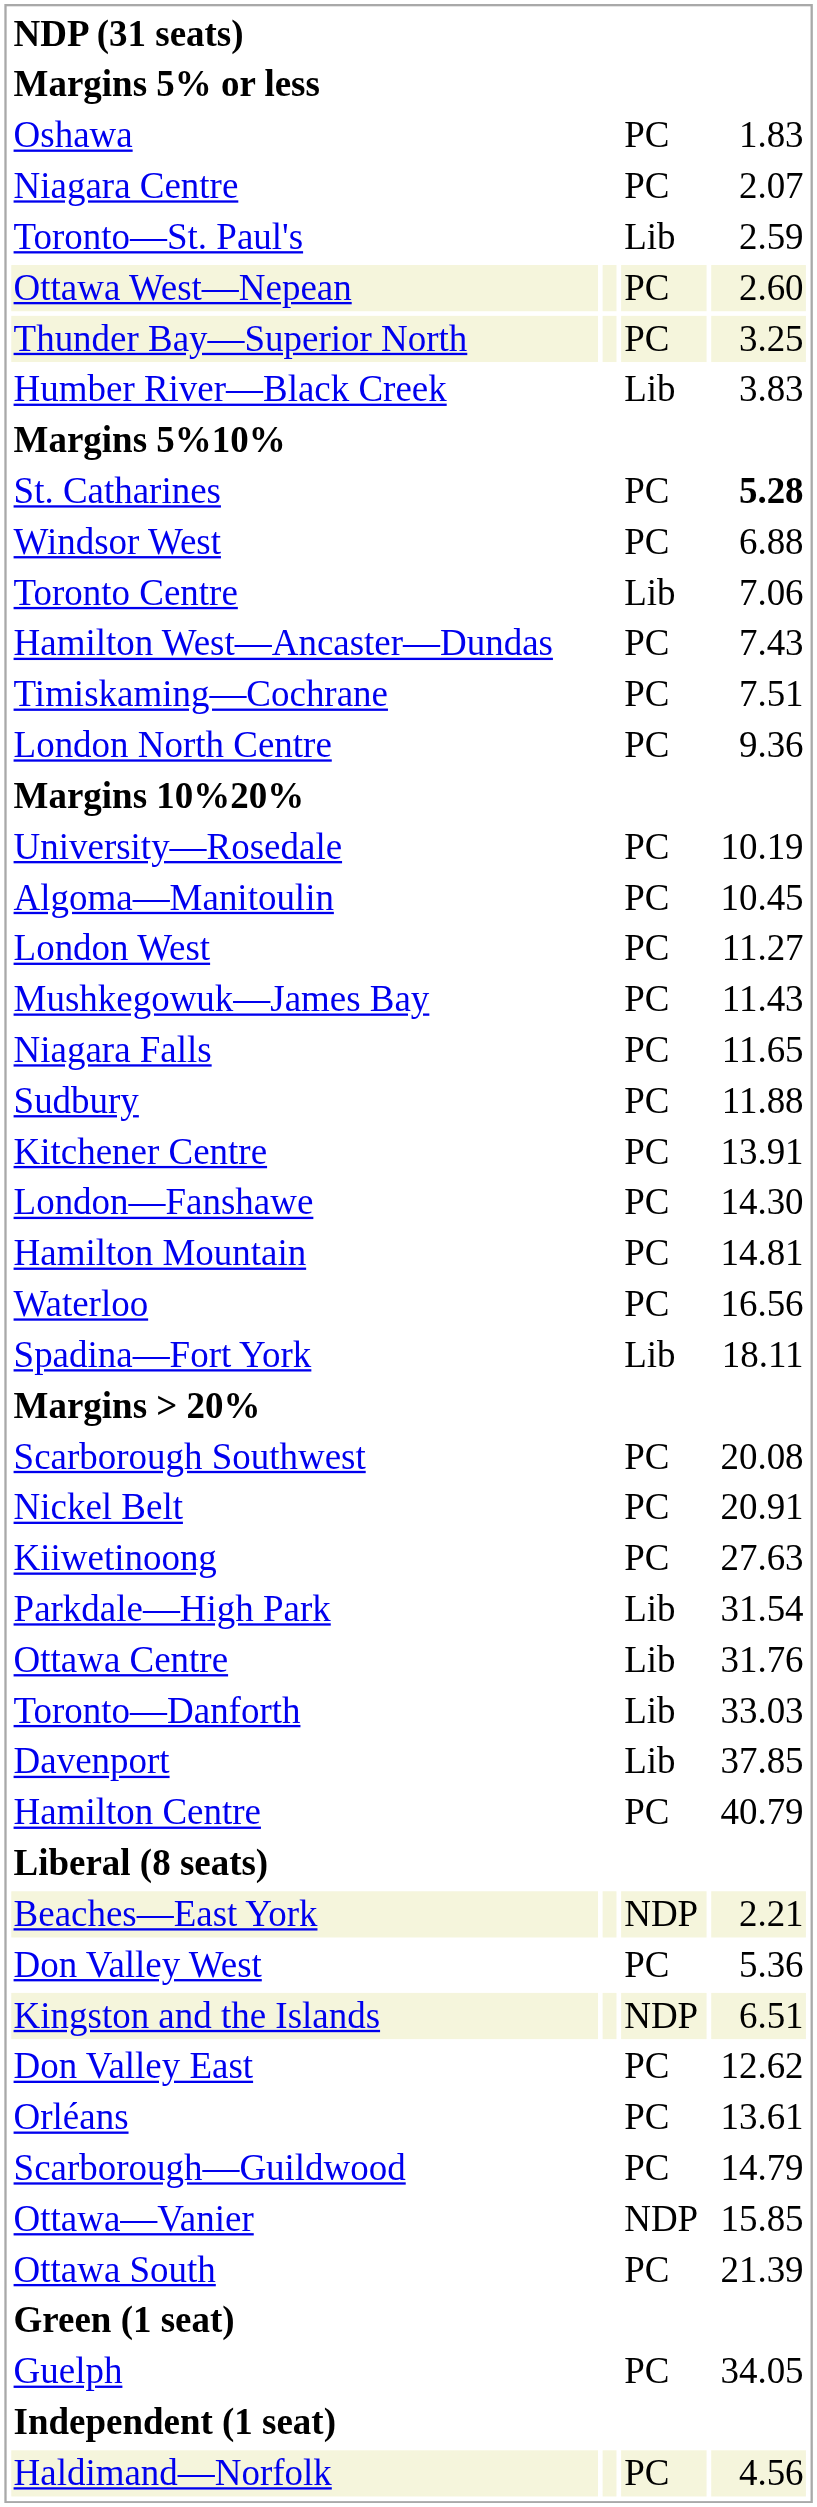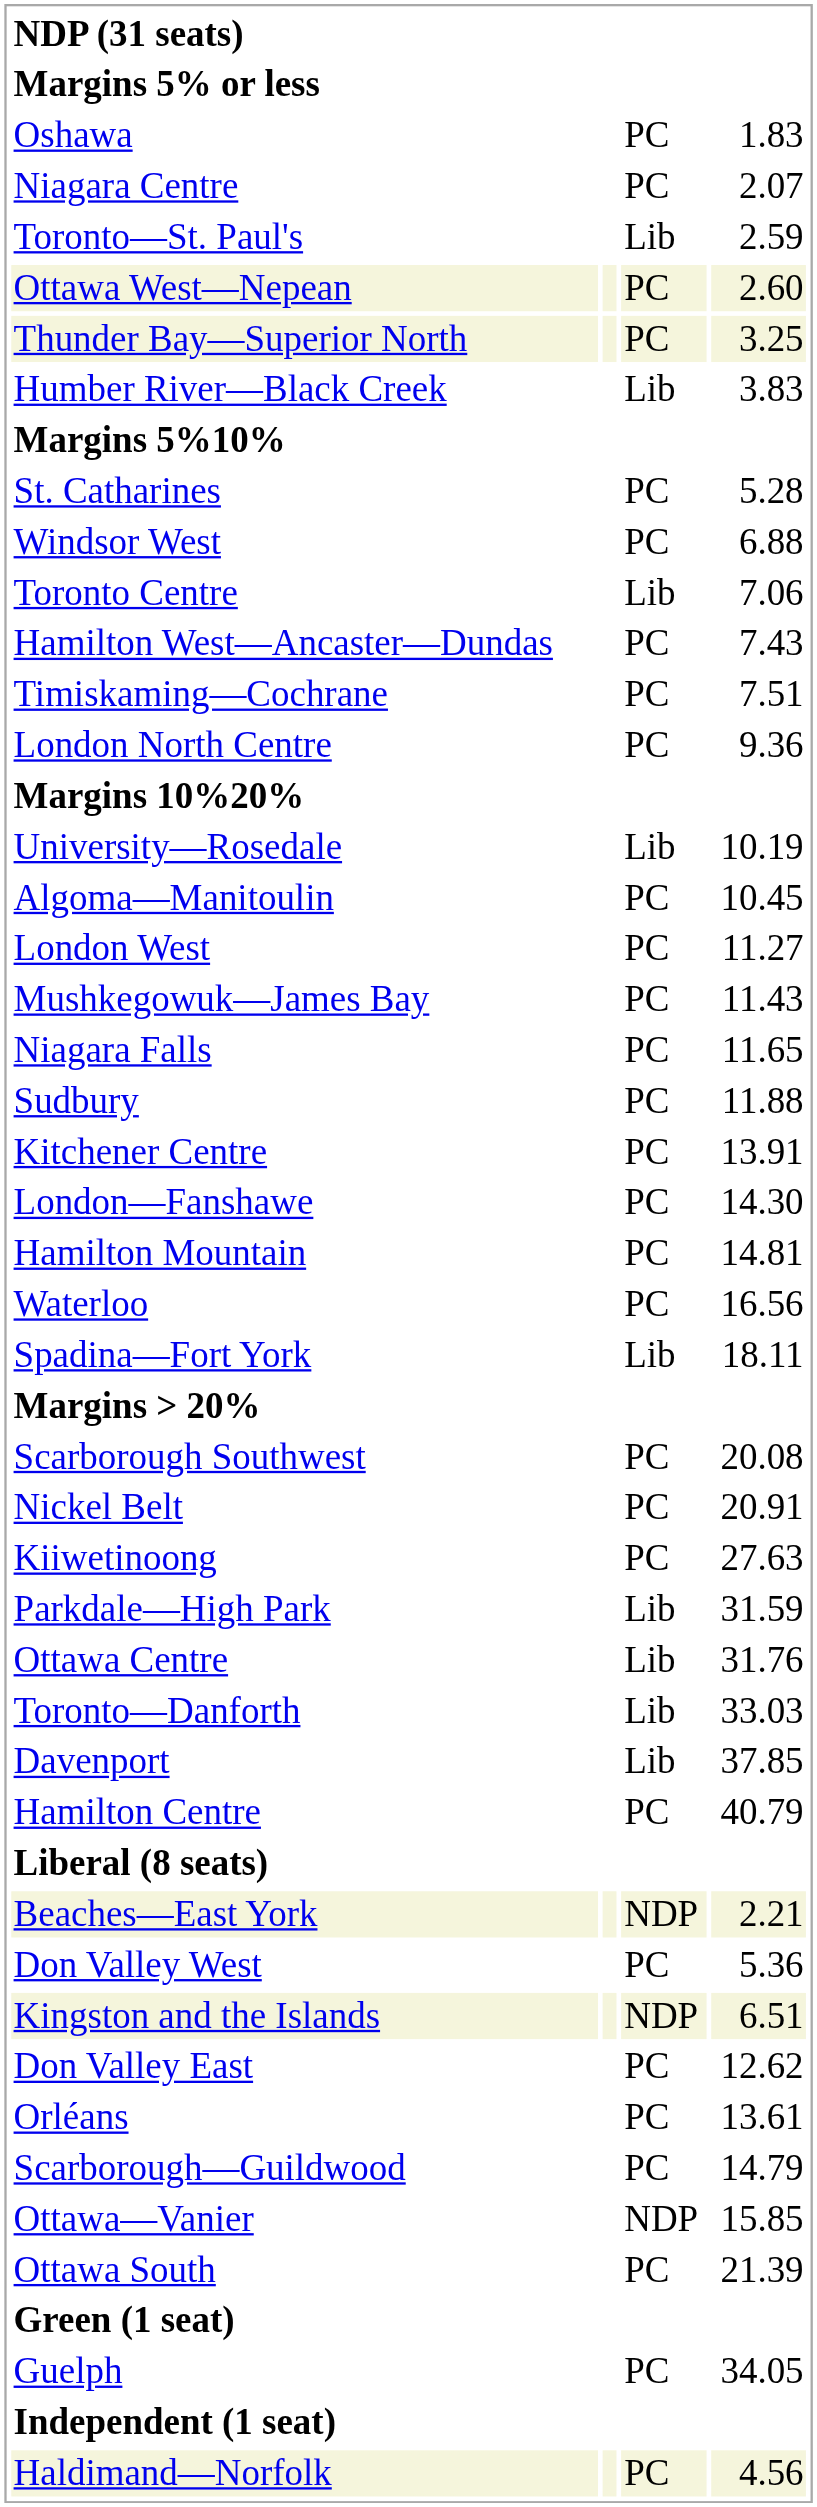St. Catharines | column 4: bold -> normal
University—Rosedale | column 3: PC -> Lib
Parkdale—High Park | column 4: 31.54 -> 31.59
